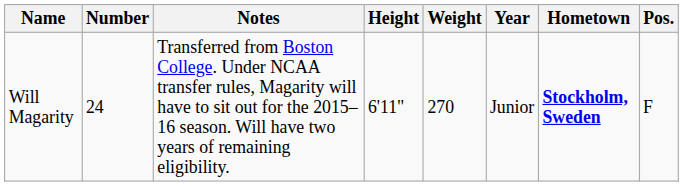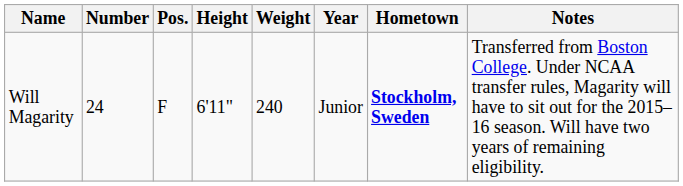columns swapped: Pos. <-> Notes
Will Magarity | Weight: 270 -> 240
